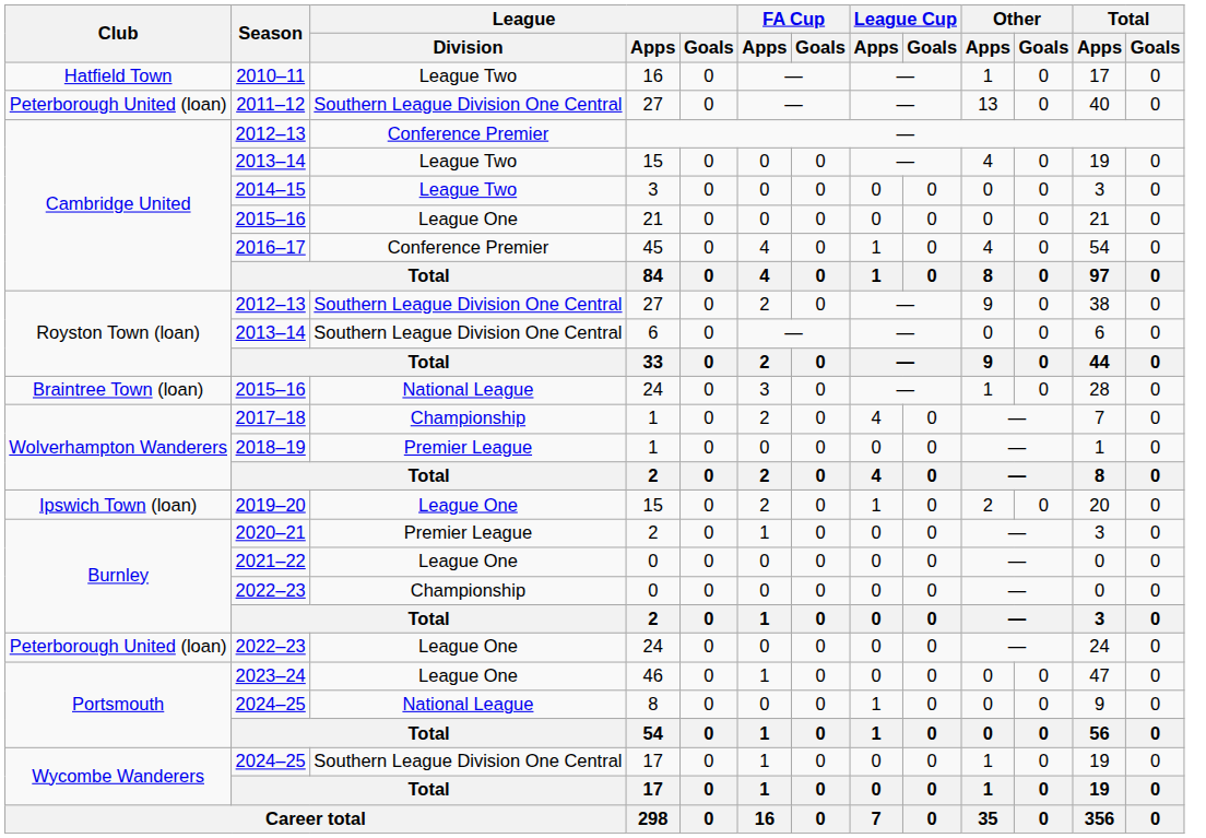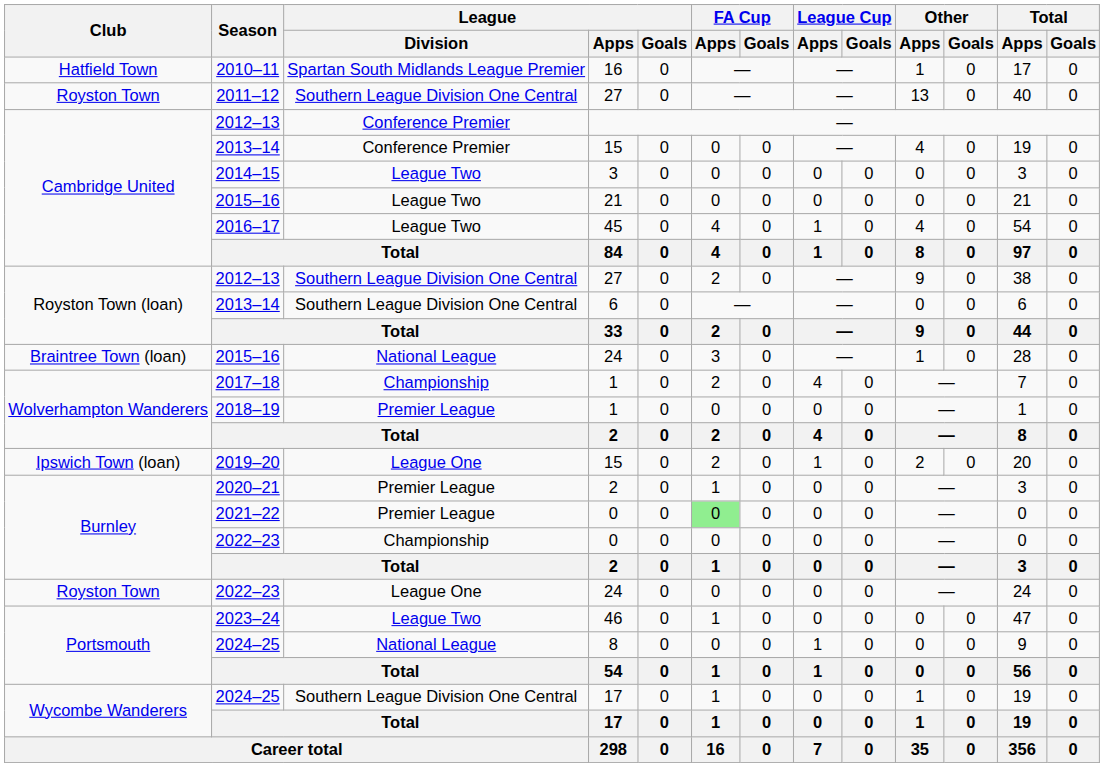2010–11 | League / Division: League Two -> Spartan South Midlands League Premier
2011–12 | Club: Peterborough United (loan) -> Royston Town
2013–14 / 15 | League / Division: League Two -> Conference Premier
2015–16 / 21 | League / Division: League One -> League Two
2016–17 | League / Division: Conference Premier -> League Two
2021–22 | League / Division: League One -> Premier League
2021–22 | FA Cup / Apps: no background -> lightgreen background
2022–23 / 24 | Club: Peterborough United (loan) -> Royston Town
2023–24 | League / Division: League One -> League Two
